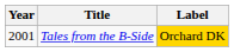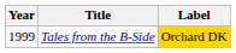Tales from the B-Side | Year: 2001 -> 1999
